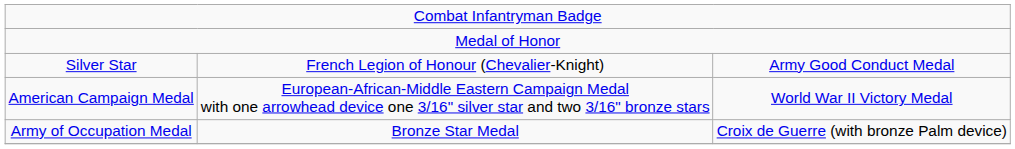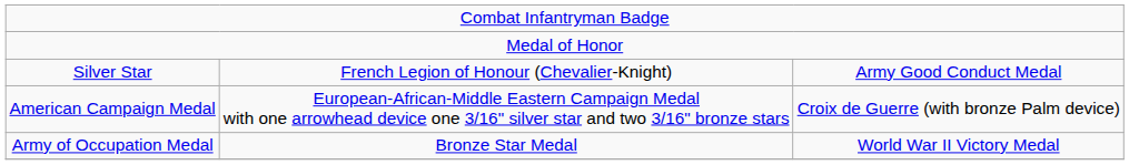American Campaign Medal | column 3: World War II Victory Medal -> Croix de Guerre (with bronze Palm device)
Army of Occupation Medal | column 3: Croix de Guerre (with bronze Palm device) -> World War II Victory Medal
